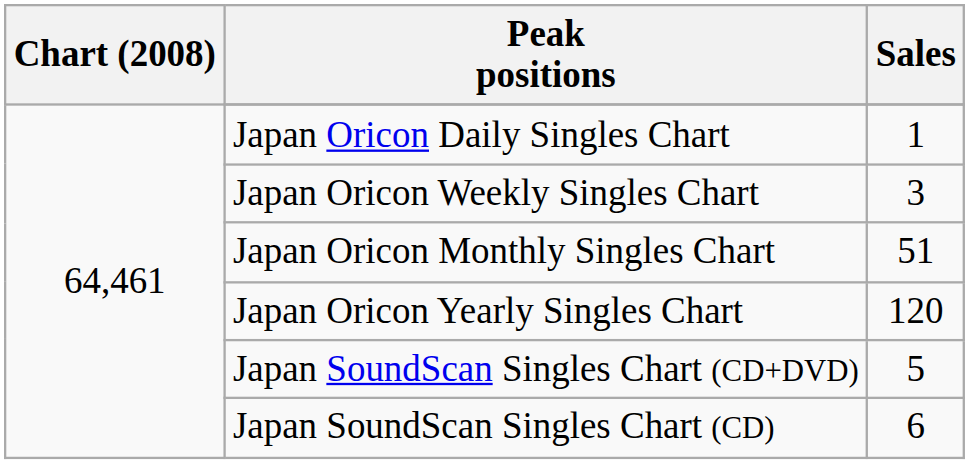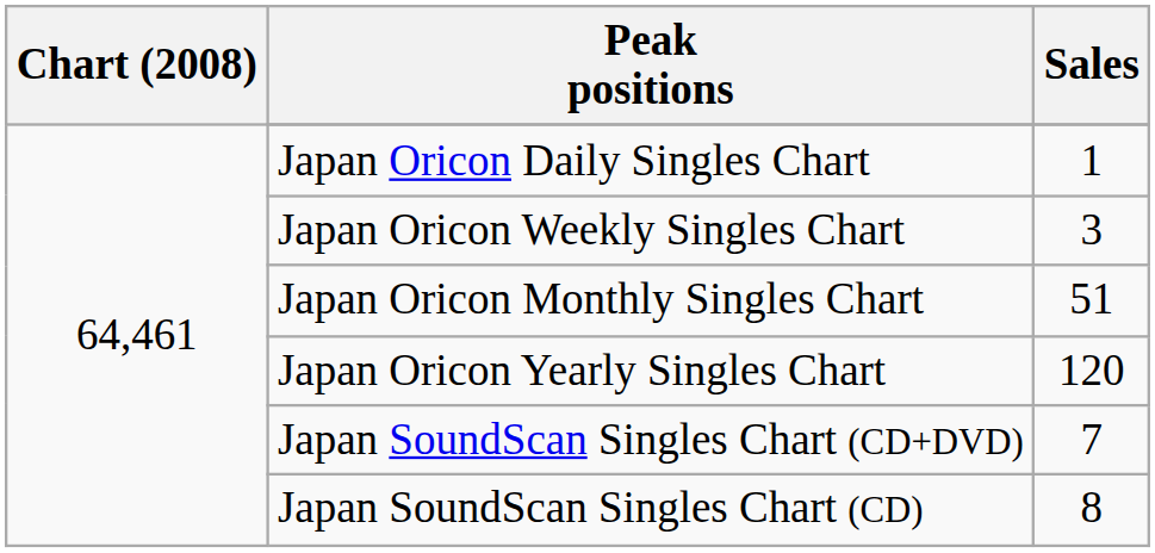Japan SoundScan Singles Chart (CD+DVD) | Sales: 5 -> 7
Japan SoundScan Singles Chart (CD) | Sales: 6 -> 8
